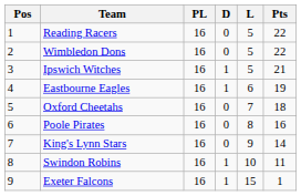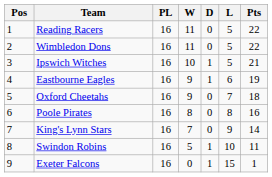+ column: W | 11 | 11 | 10 | 9 | 9 | 8 | 7 | 5 | 0
